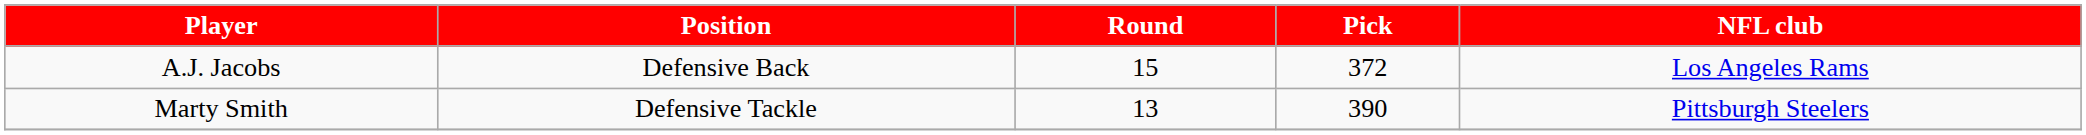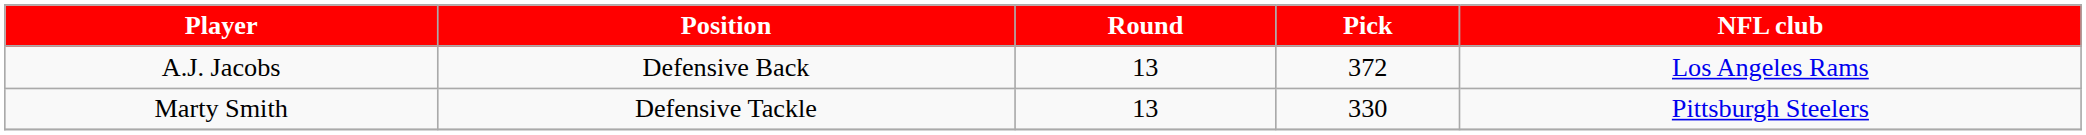A.J. Jacobs | Round: 15 -> 13
Marty Smith | Pick: 390 -> 330
